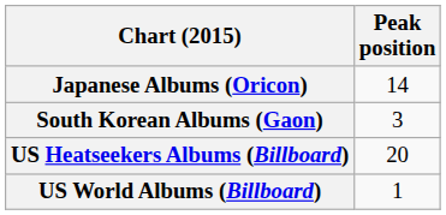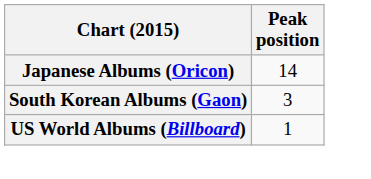- row: US Heatseekers Albums (Billboard) | 20
